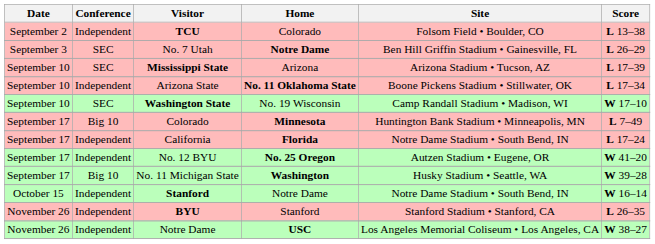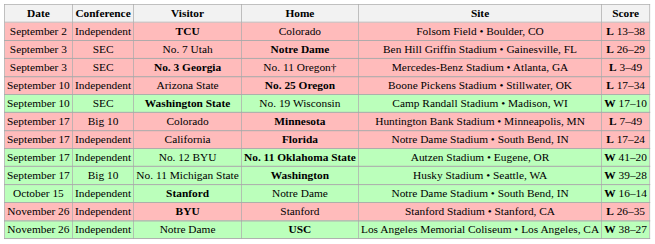+ row: September 3 | SEC | No. 3 Georgia | No. 11 Oregon† | Mercedes-Benz Stadium • Atlanta, GA | L 3–49
- row: September 10 | SEC | Mississippi State | Arizona | Arizona Stadium • Tucson, AZ | L 17–39
Arizona State | Home: No. 11 Oklahoma State -> No. 25 Oregon
No. 12 BYU | Home: No. 25 Oregon -> No. 11 Oklahoma State
